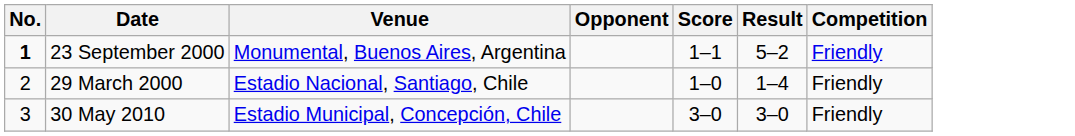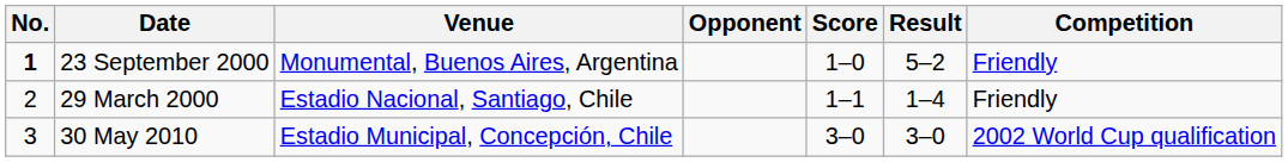23 September 2000 | Score: 1–1 -> 1–0
29 March 2000 | Score: 1–0 -> 1–1
30 May 2010 | Competition: Friendly -> 2002 World Cup qualification
